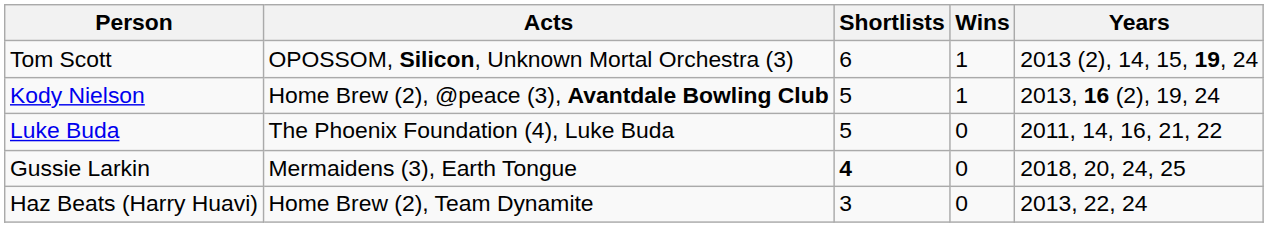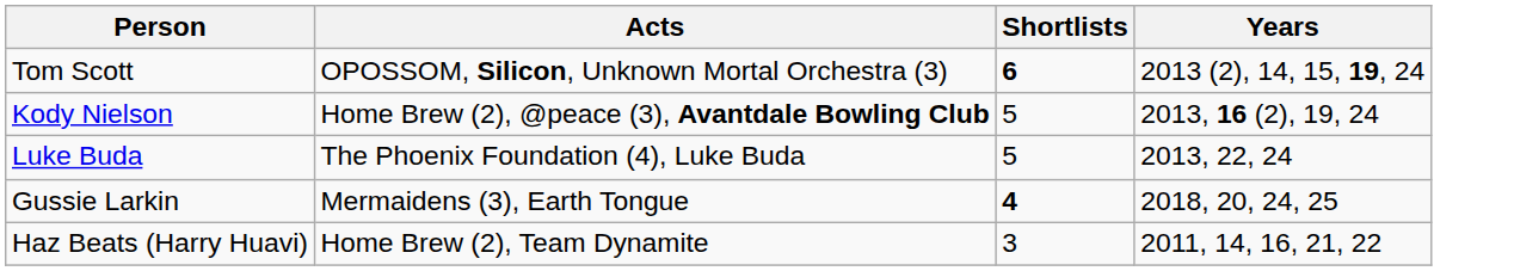- column: Wins | 1 | 1 | 0 | 0 | 0
Tom Scott | Shortlists: normal -> bold
Luke Buda | Years: 2011, 14, 16, 21, 22 -> 2013, 22, 24
Haz Beats (Harry Huavi) | Years: 2013, 22, 24 -> 2011, 14, 16, 21, 22
